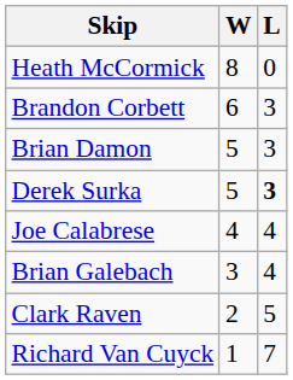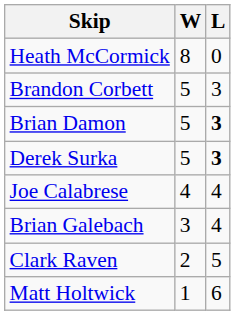Brandon Corbett | W: 6 -> 5
Brian Damon | L: normal -> bold
+ row: Matt Holtwick | 1 | 6
- row: Richard Van Cuyck | 1 | 7
